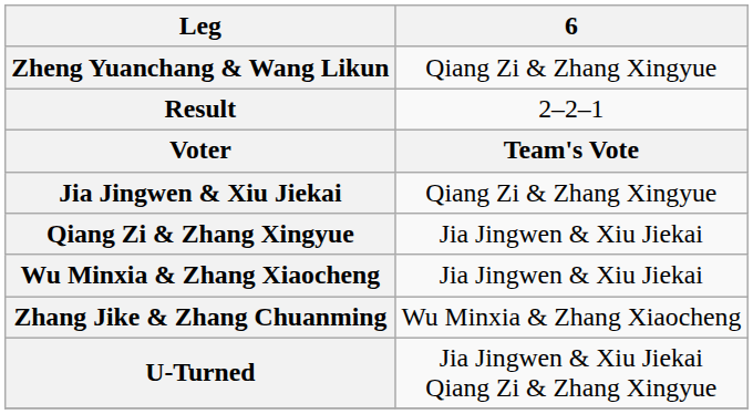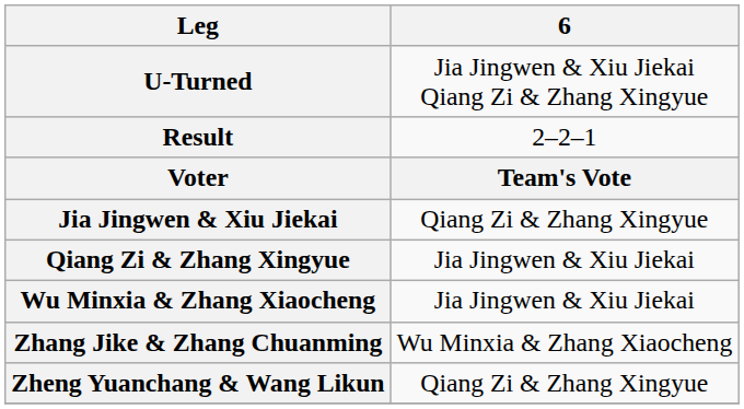rows swapped: U-Turned <-> Zheng Yuanchang & Wang Likun
